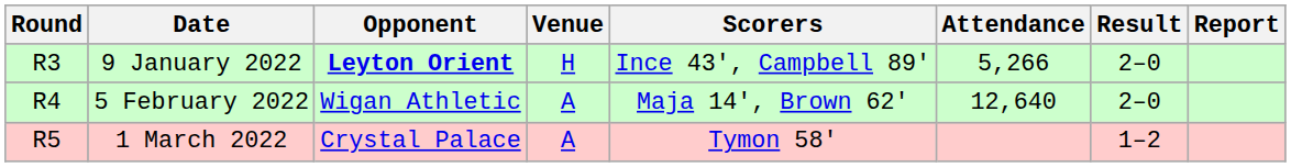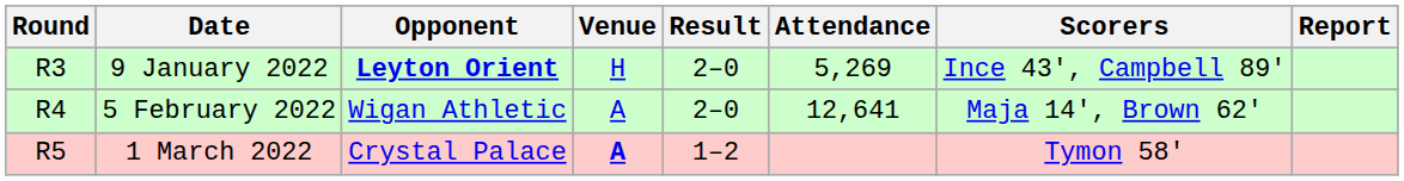columns swapped: Result <-> Scorers
9 January 2022 | Attendance: 5,266 -> 5,269
5 February 2022 | Attendance: 12,640 -> 12,641
1 March 2022 | Venue: normal -> bold
